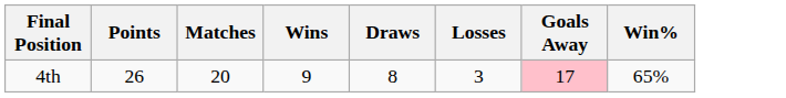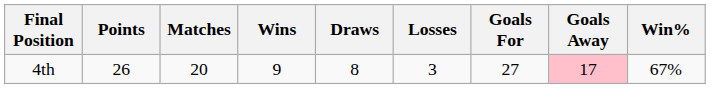+ column: Goals For | 27
4th | Win%: 65% -> 67%
